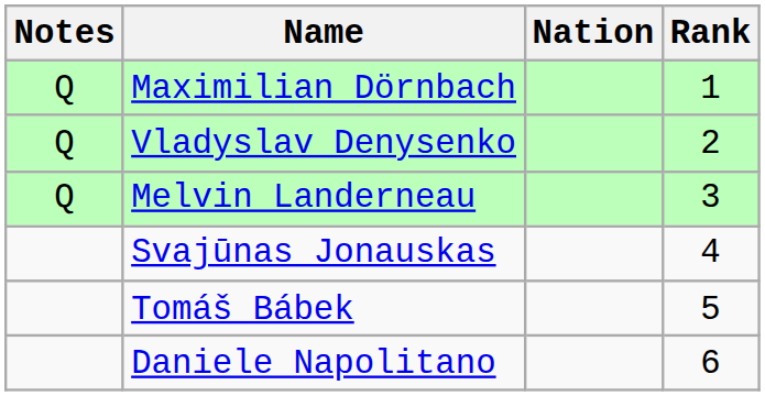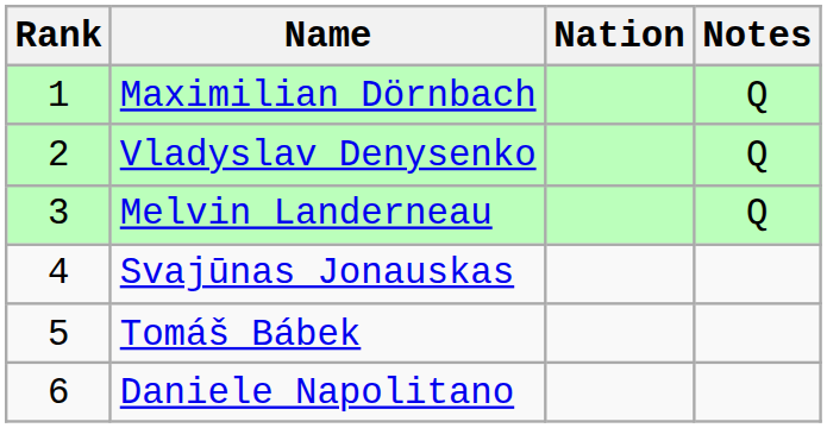columns swapped: Rank <-> Notes
